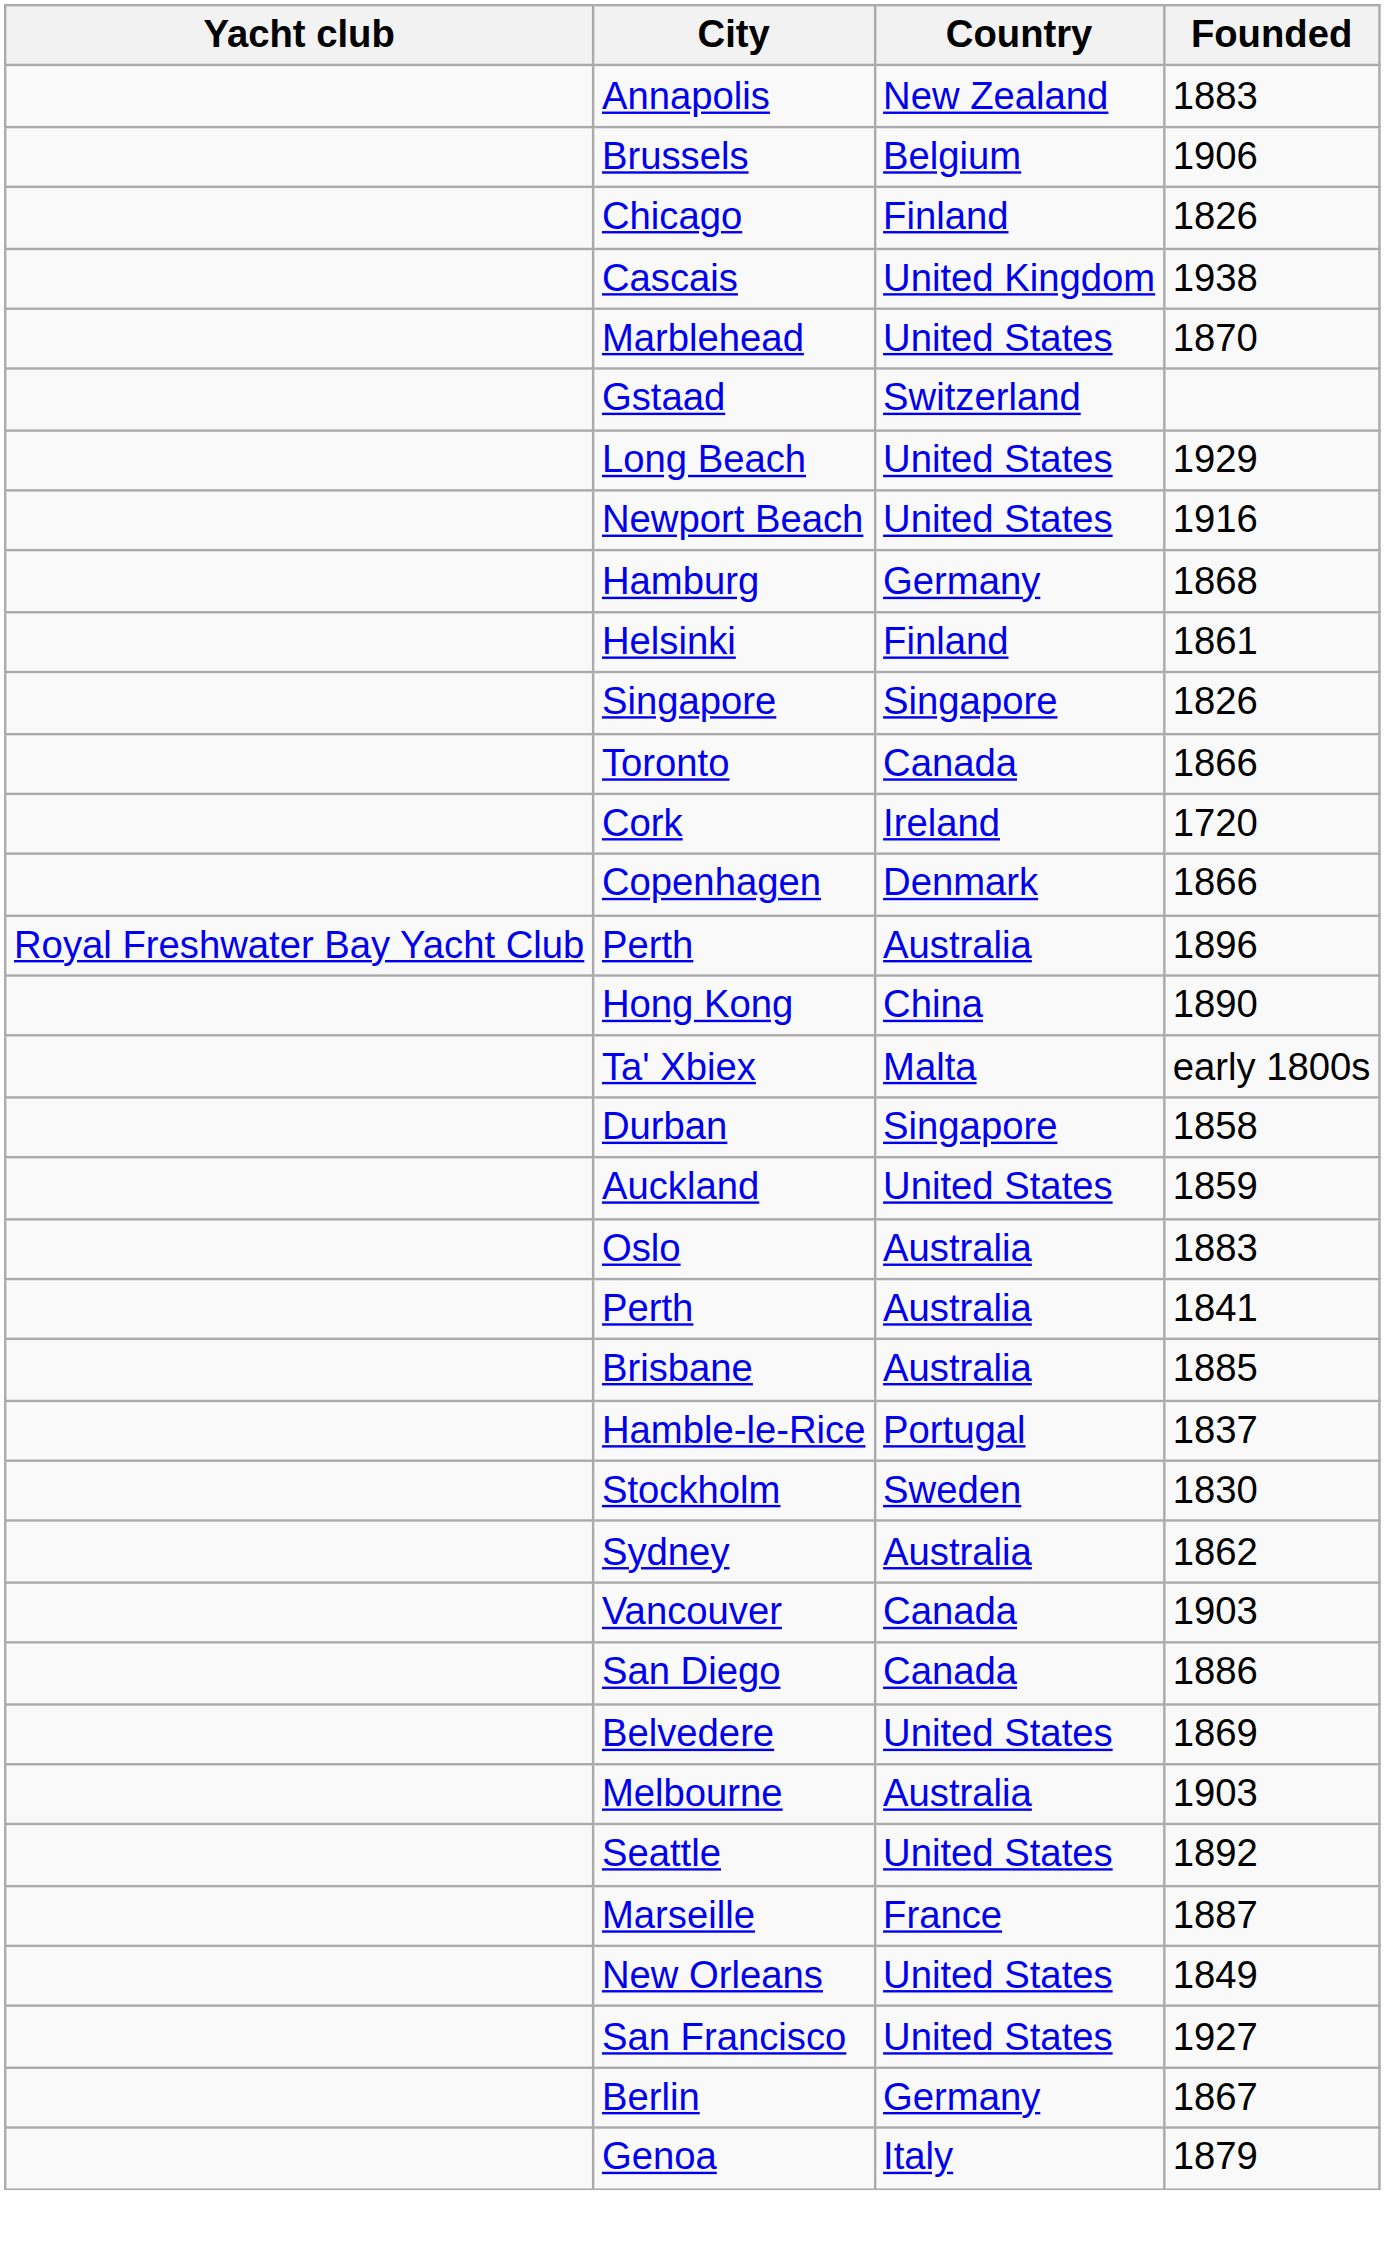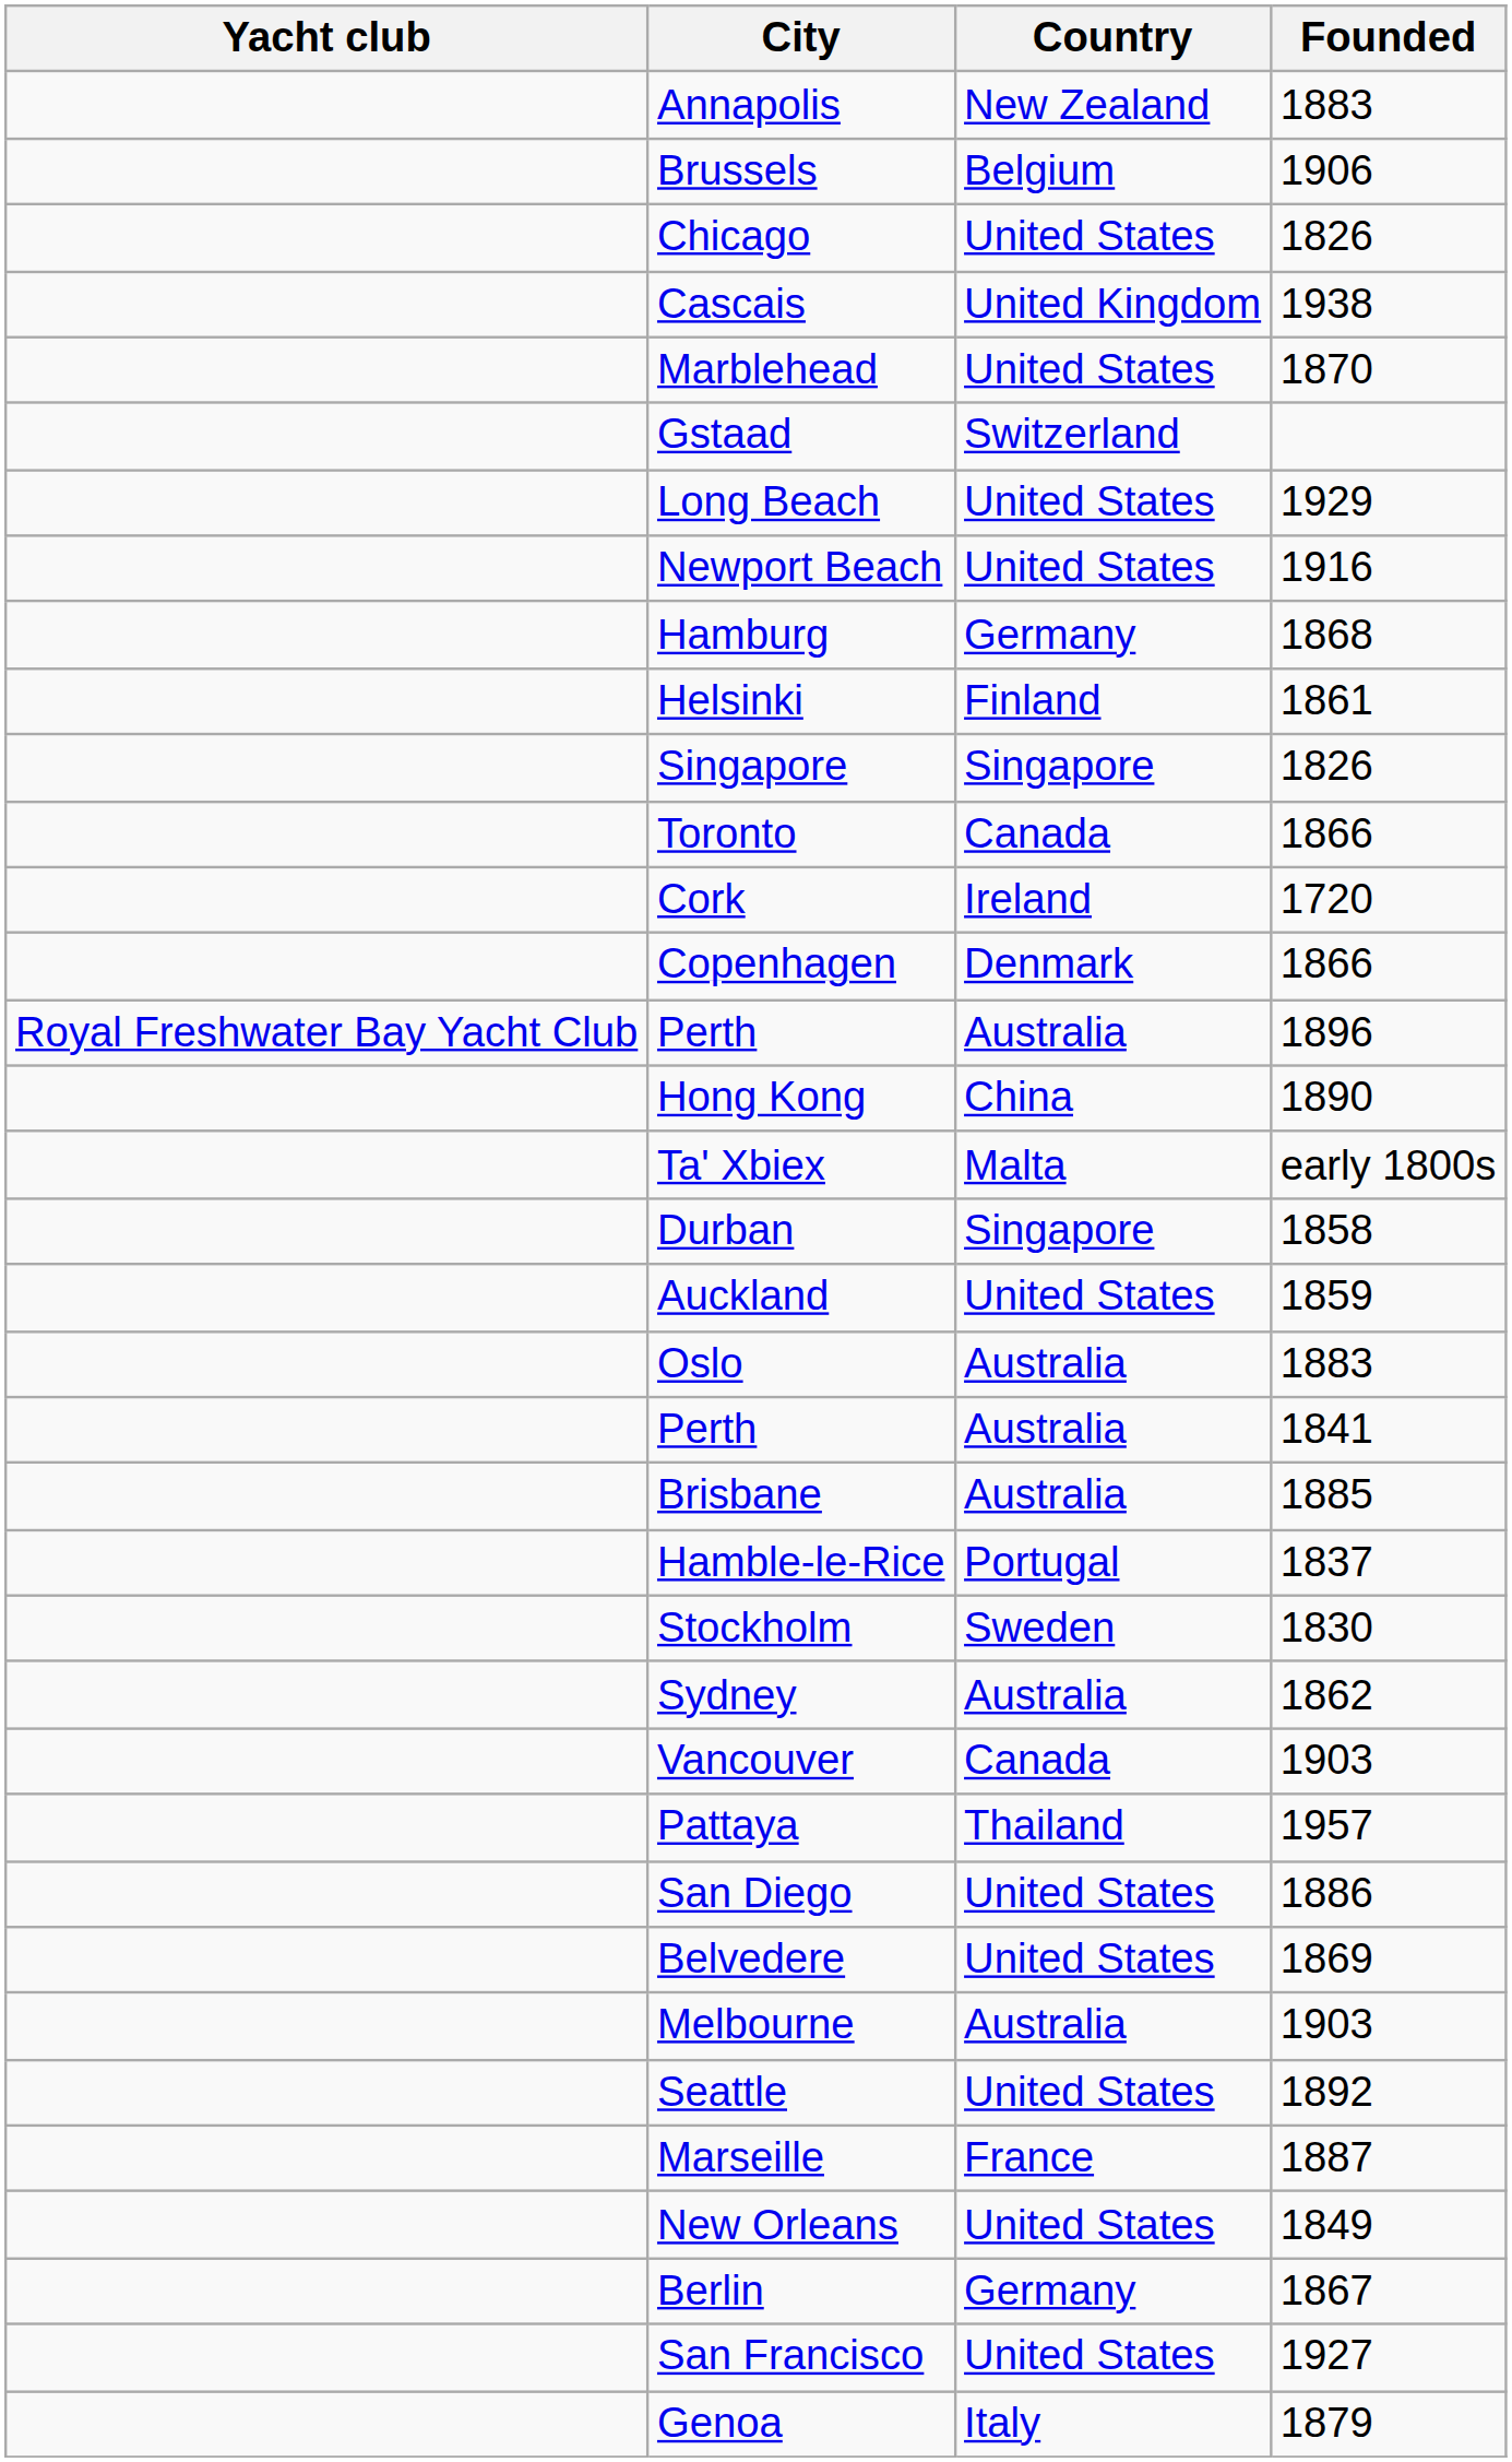Chicago | Country: Finland -> United States
+ row: Pattaya | Thailand | 1957
San Diego | Country: Canada -> United States
rows swapped: San Francisco <-> Berlin
